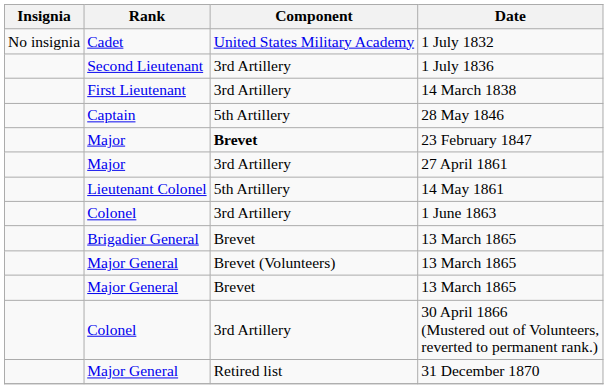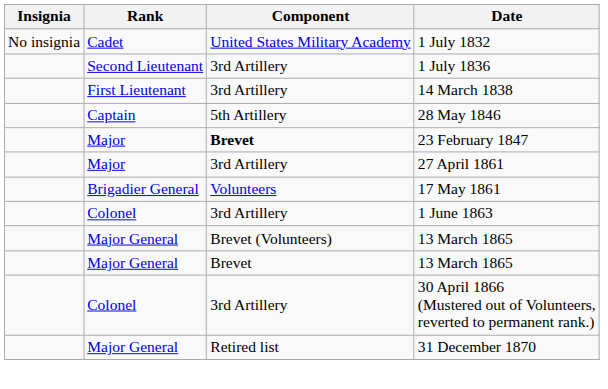- row: Lieutenant Colonel | 5th Artillery | 14 May 1861
+ row: Brigadier General | Volunteers | 17 May 1861
- row: Brigadier General | Brevet | 13 March 1865
